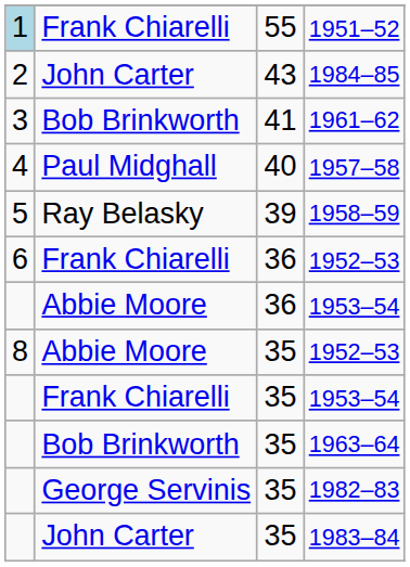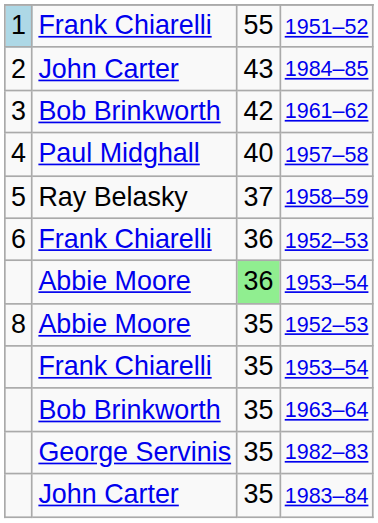1961–62 | column 3: 41 -> 42
1958–59 | column 3: 39 -> 37
Abbie Moore / 1953–54 | column 3: no background -> lightgreen background
